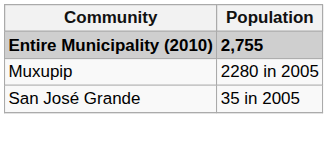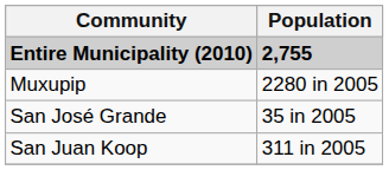+ row: San Juan Koop | 311 in 2005
